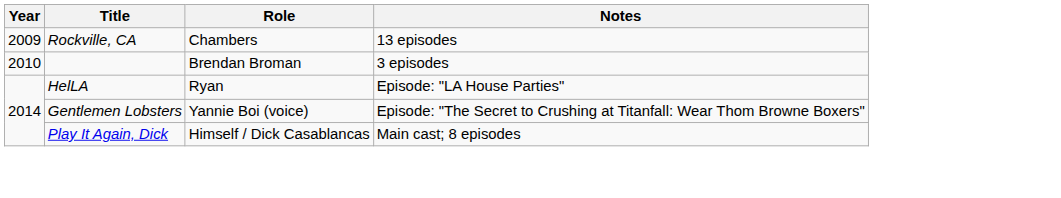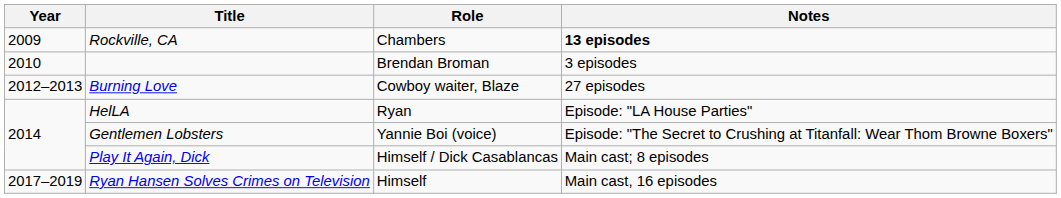Rockville, CA | Notes: normal -> bold
+ row: 2012–2013 | Burning Love | Cowboy waiter, Blaze | 27 episodes
+ row: 2017–2019 | Ryan Hansen Solves Crimes on Television | Himself | Main cast, 16 episodes
